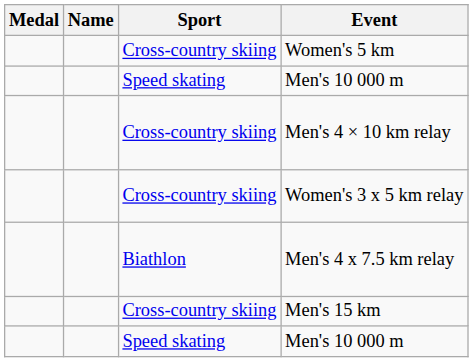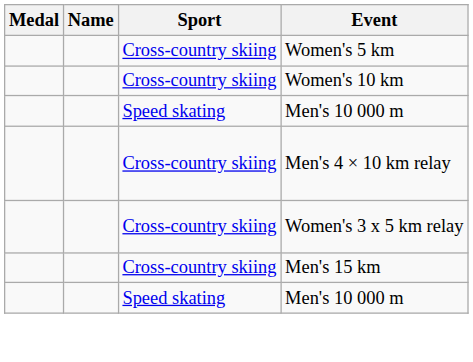+ row: Cross-country skiing | Women's 10 km
- row: Biathlon | Men's 4 x 7.5 km relay
